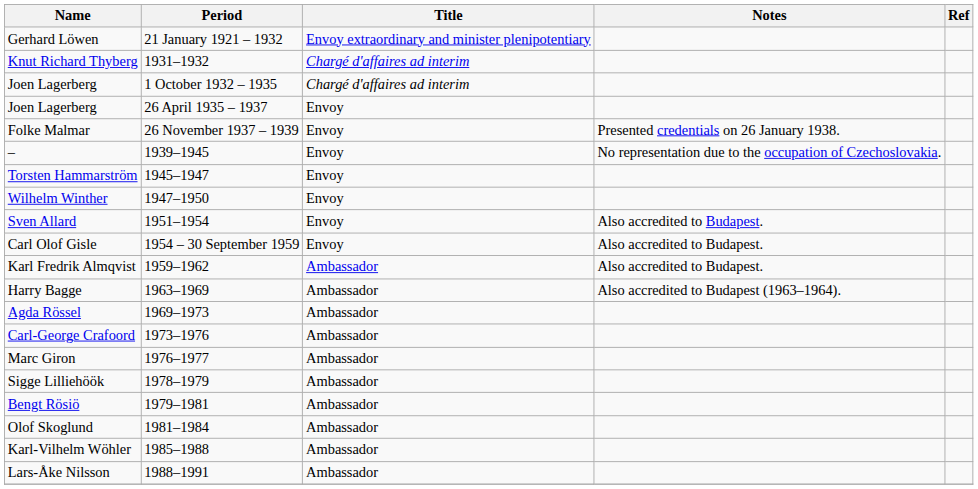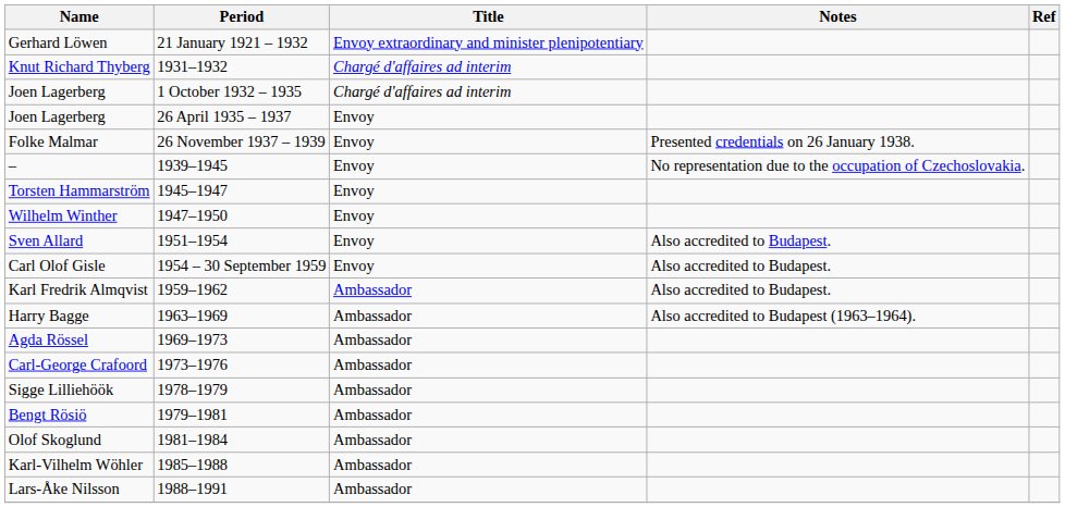- row: Marc Giron | 1976–1977 | Ambassador
